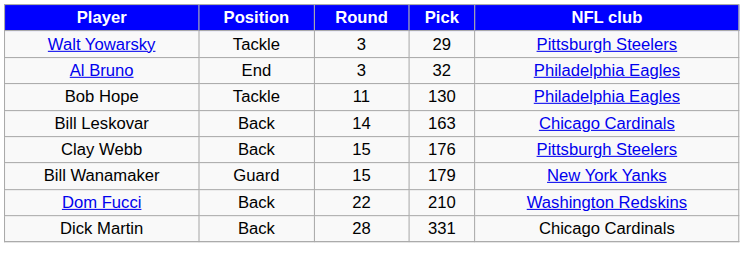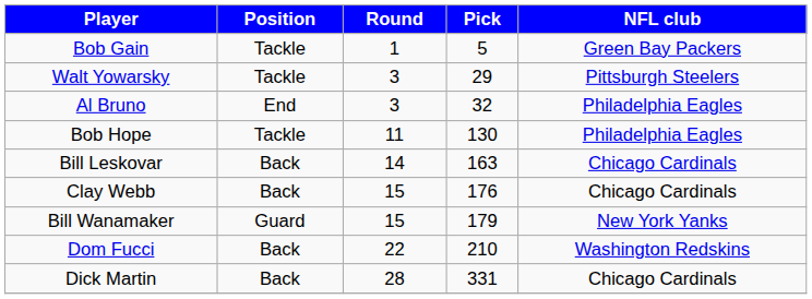+ row: Bob Gain | Tackle | 1 | 5 | Green Bay Packers
Clay Webb | NFL club: Pittsburgh Steelers -> Chicago Cardinals
